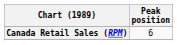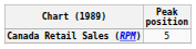Canada Retail Sales (RPM) | Peak position: 6 -> 5
